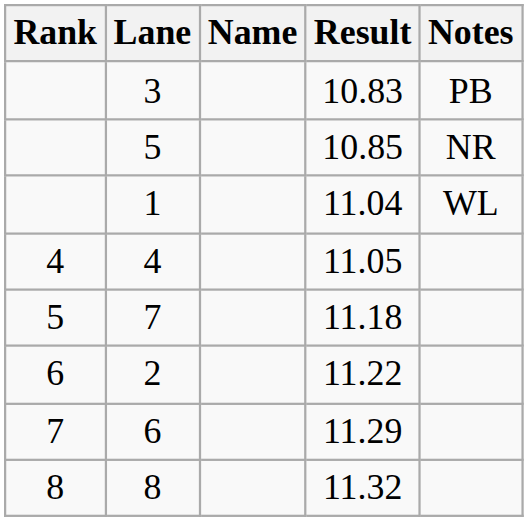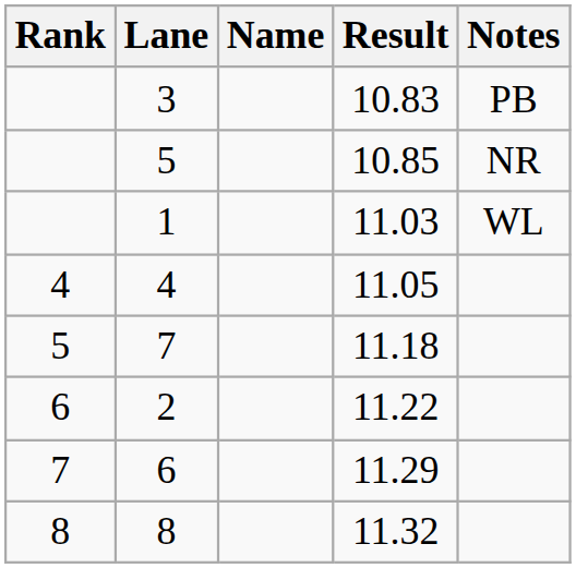1 | Result: 11.04 -> 11.03
